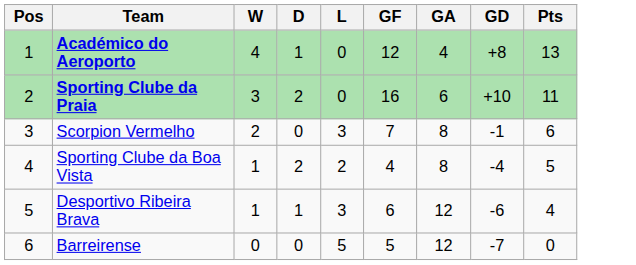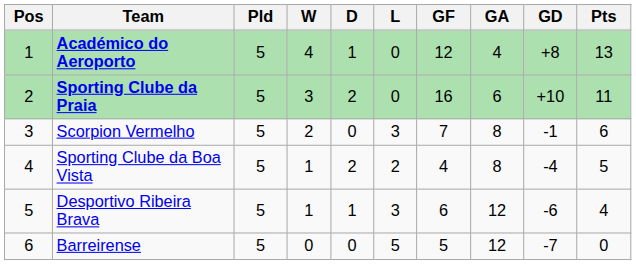+ column: Pld | 5 | 5 | 5 | 5 | 5 | 5
